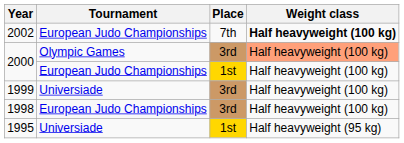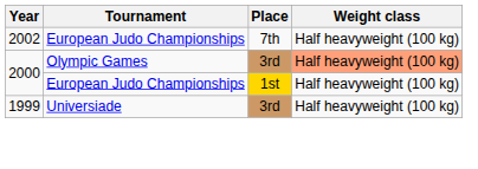2002 | Weight class: bold -> normal
- row: 1998 | European Judo Championships | 3rd | Half heavyweight (100 kg)
- row: 1995 | Universiade | 1st | Half heavyweight (95 kg)
